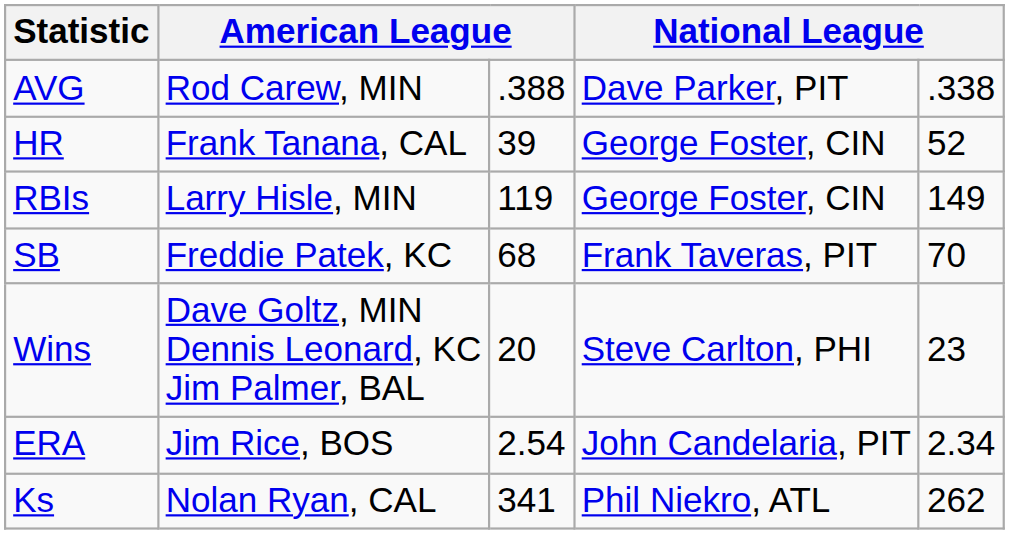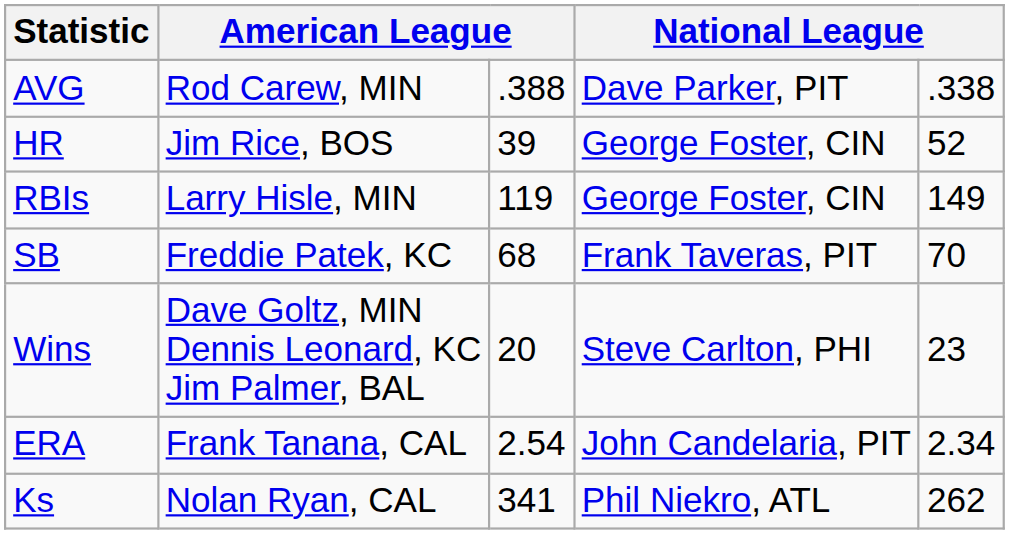HR | column 2: Frank Tanana, CAL -> Jim Rice, BOS
ERA | column 2: Jim Rice, BOS -> Frank Tanana, CAL
